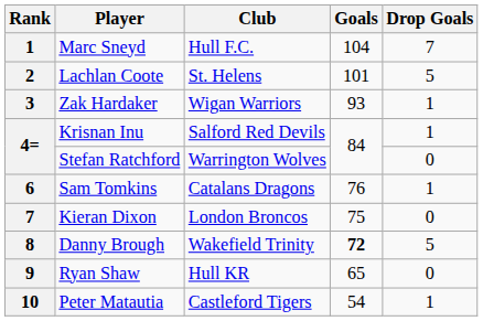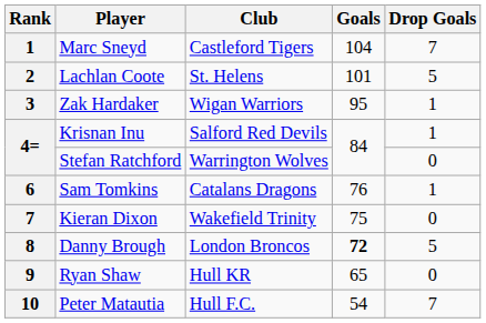Marc Sneyd | Club: Hull F.C. -> Castleford Tigers
Zak Hardaker | Goals: 93 -> 95
Kieran Dixon | Club: London Broncos -> Wakefield Trinity
Danny Brough | Club: Wakefield Trinity -> London Broncos
Peter Matautia | Club: Castleford Tigers -> Hull F.C.
Peter Matautia | Drop Goals: 1 -> 7
